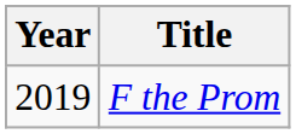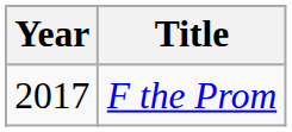F the Prom | Year: 2019 -> 2017
